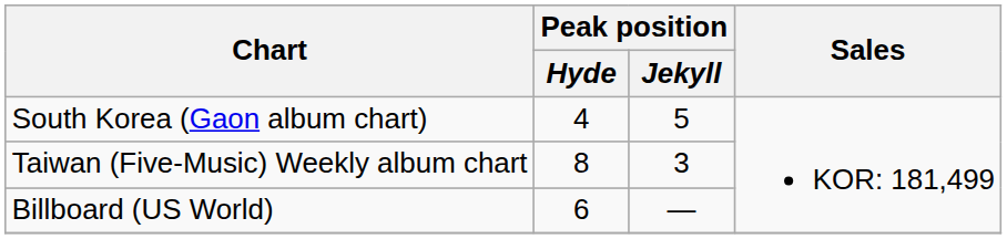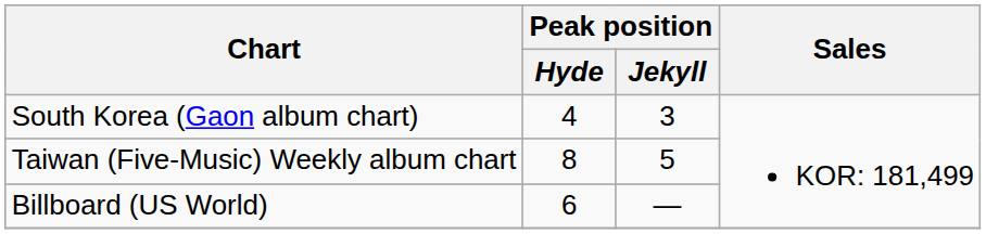South Korea (Gaon album chart) | Peak position / Jekyll: 5 -> 3
Taiwan (Five-Music) Weekly album chart | Peak position / Jekyll: 3 -> 5
